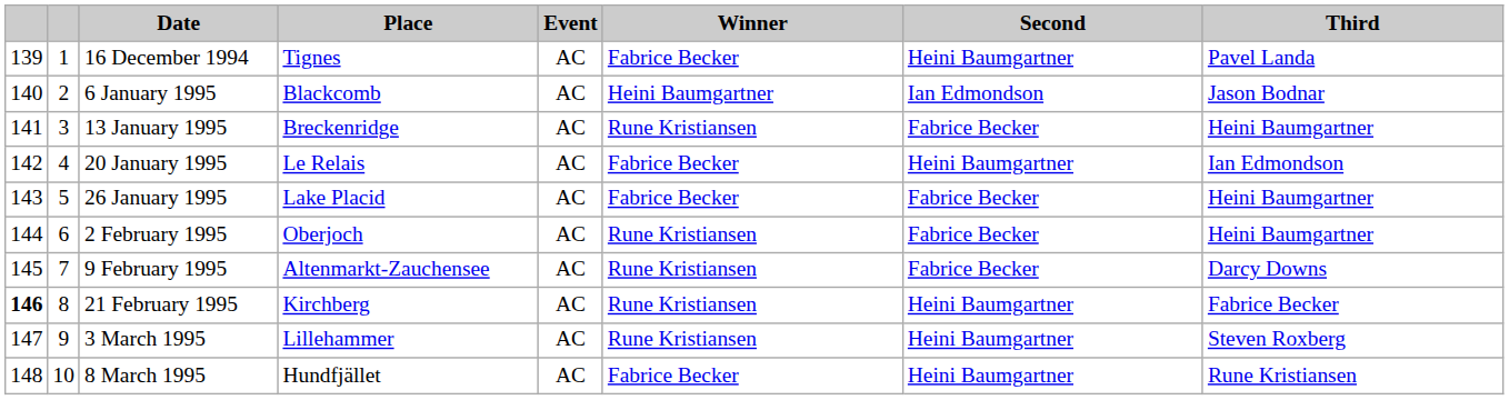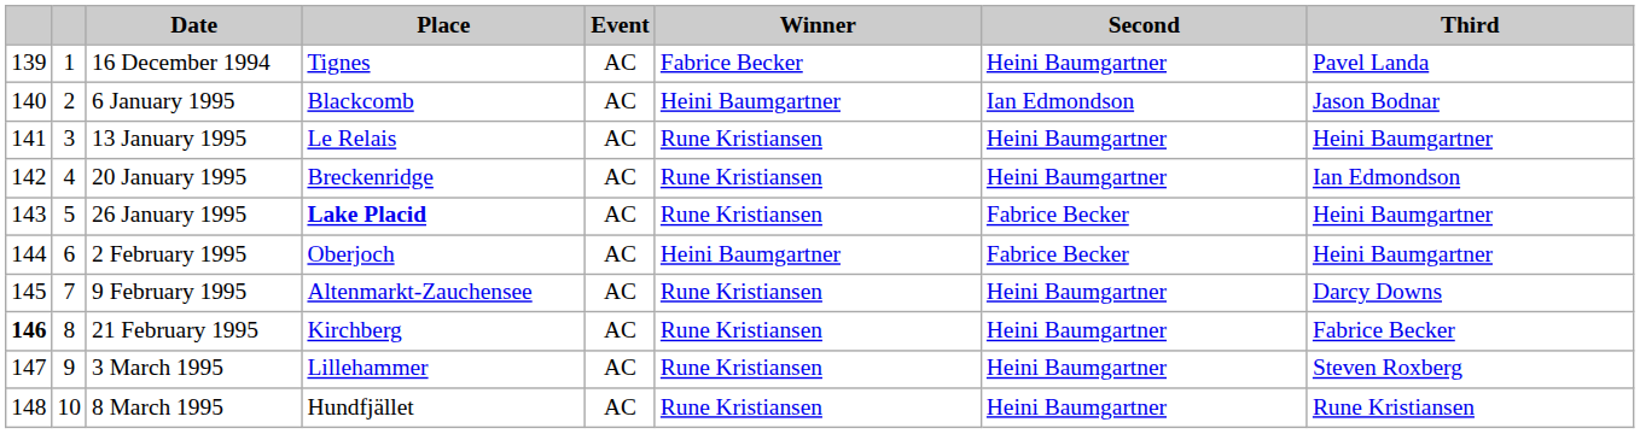13 January 1995 | Place: Breckenridge -> Le Relais
13 January 1995 | Second: Fabrice Becker -> Heini Baumgartner
20 January 1995 | Place: Le Relais -> Breckenridge
20 January 1995 | Winner: Fabrice Becker -> Rune Kristiansen
26 January 1995 | Place: normal -> bold
26 January 1995 | Winner: Fabrice Becker -> Rune Kristiansen
2 February 1995 | Winner: Rune Kristiansen -> Heini Baumgartner
9 February 1995 | Second: Fabrice Becker -> Heini Baumgartner
8 March 1995 | Winner: Fabrice Becker -> Rune Kristiansen
